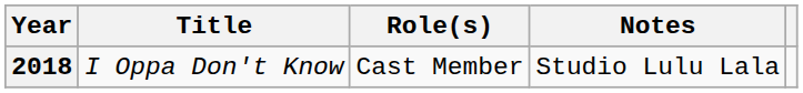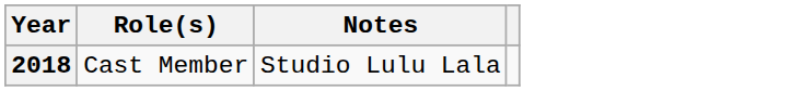- column: Title | I Oppa Don't Know
